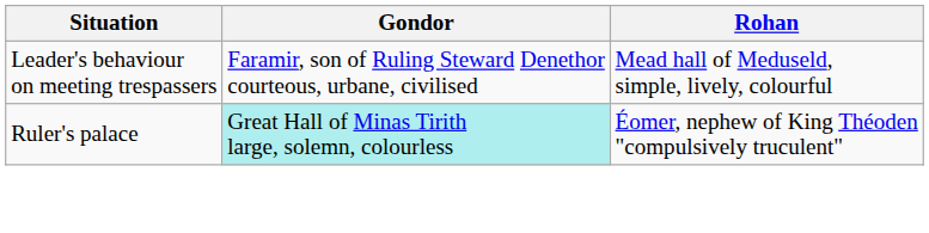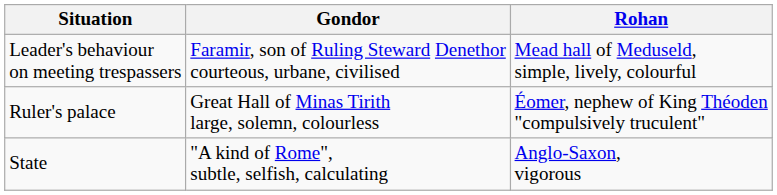Ruler's palace | Gondor: paleturquoise background -> no background
+ row: State | "A kind of Rome", subtle, selfish, calculating | Anglo-Saxon, vigorous
